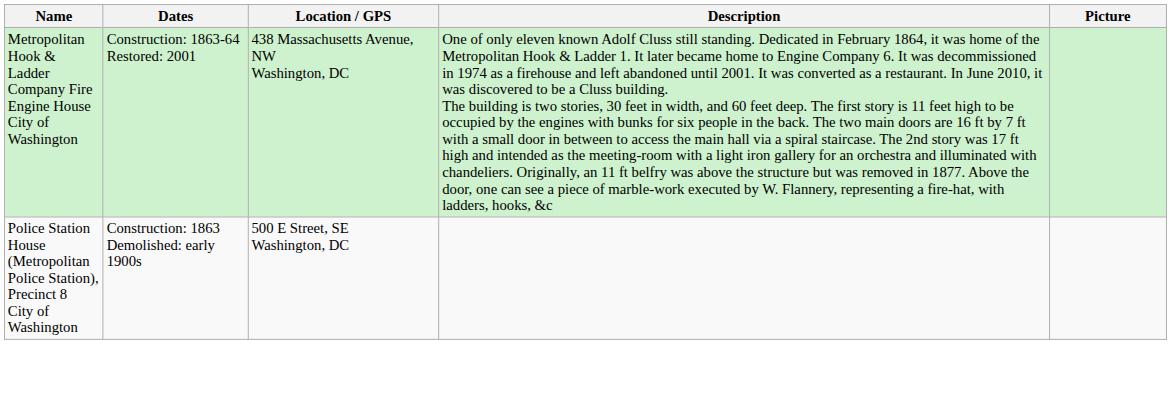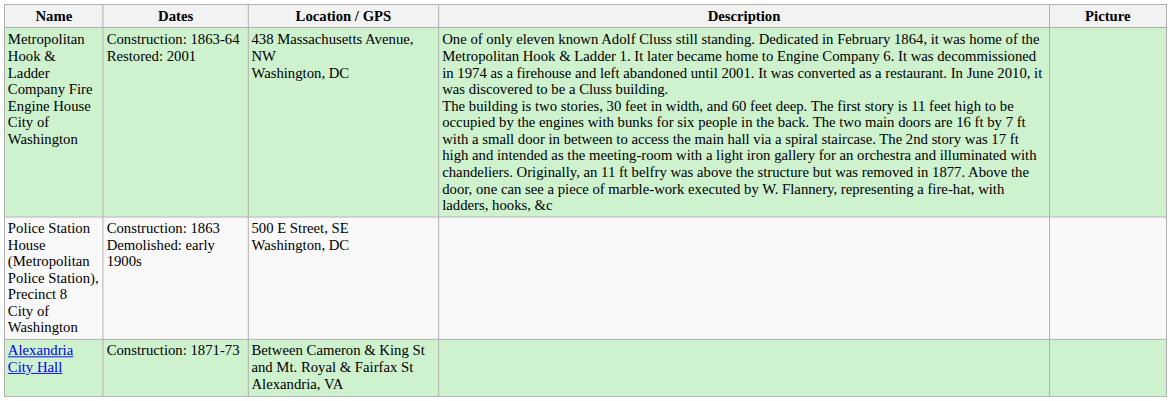+ row: Alexandria City Hall | Construction: 1871-73 | Between Cameron & King St and Mt. Royal & Fairfax St Alexandria, VA
